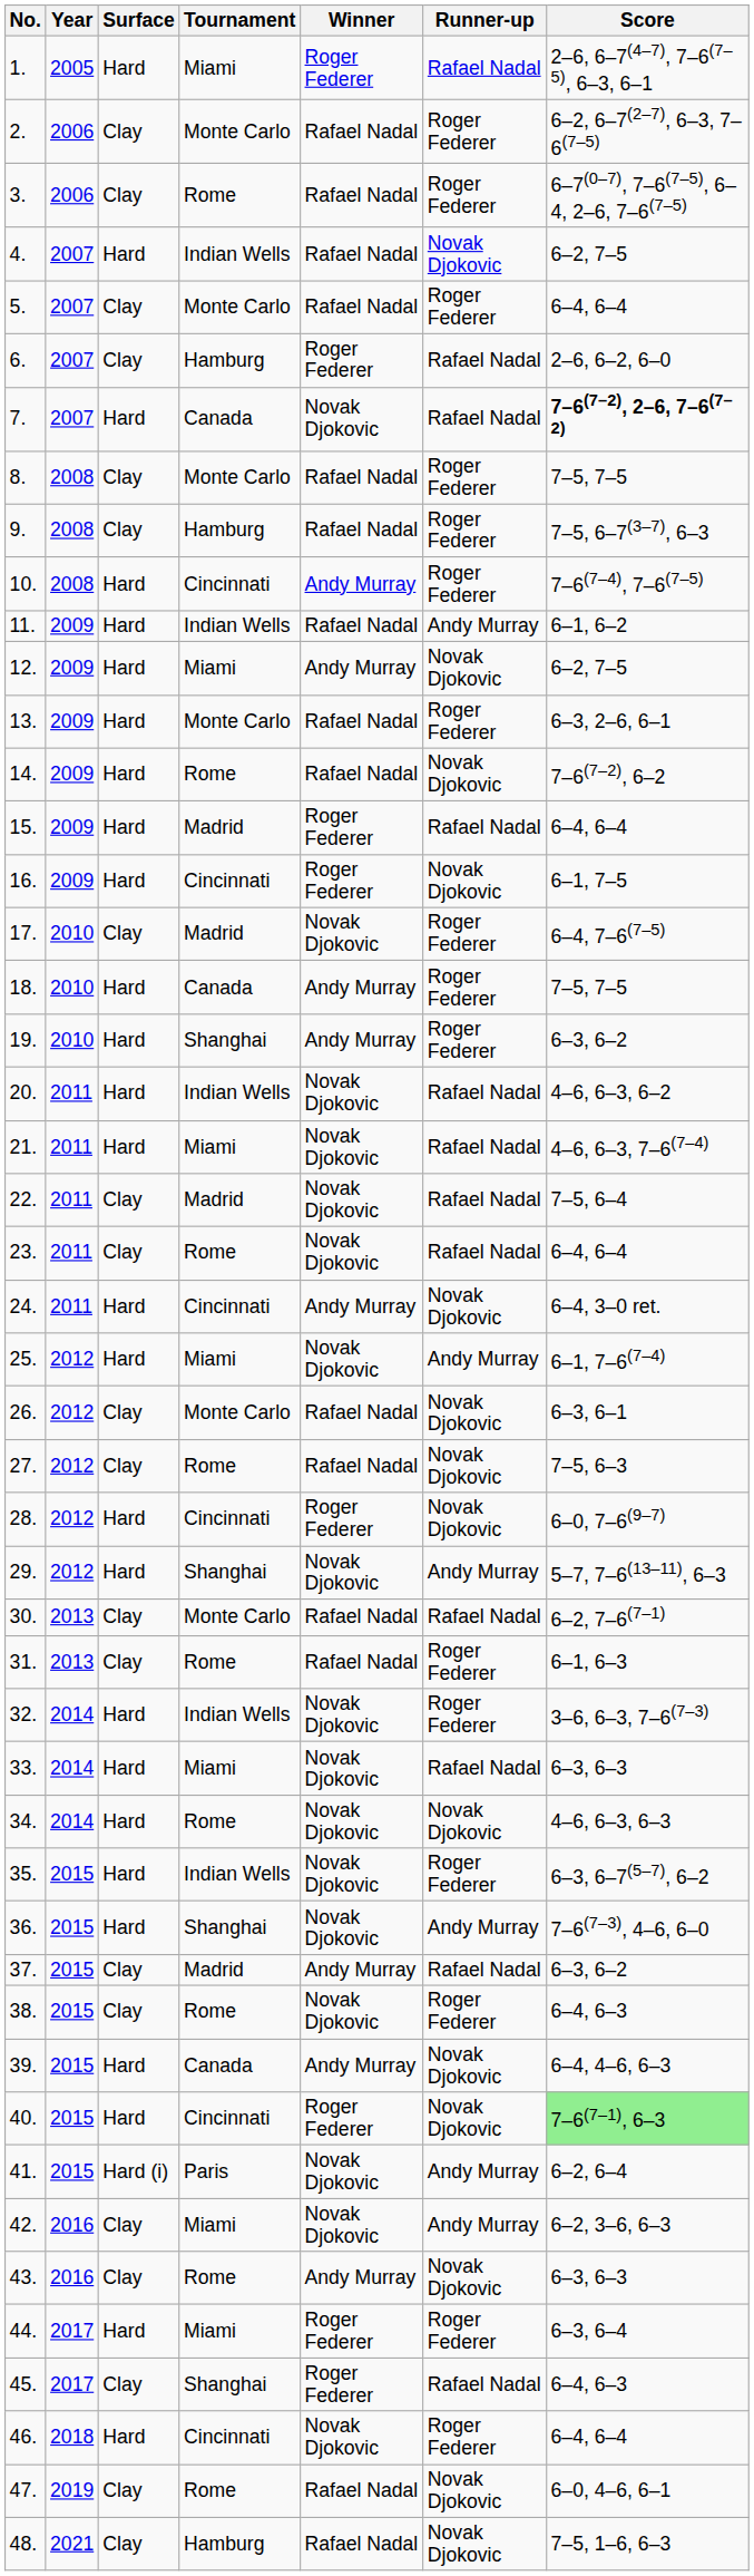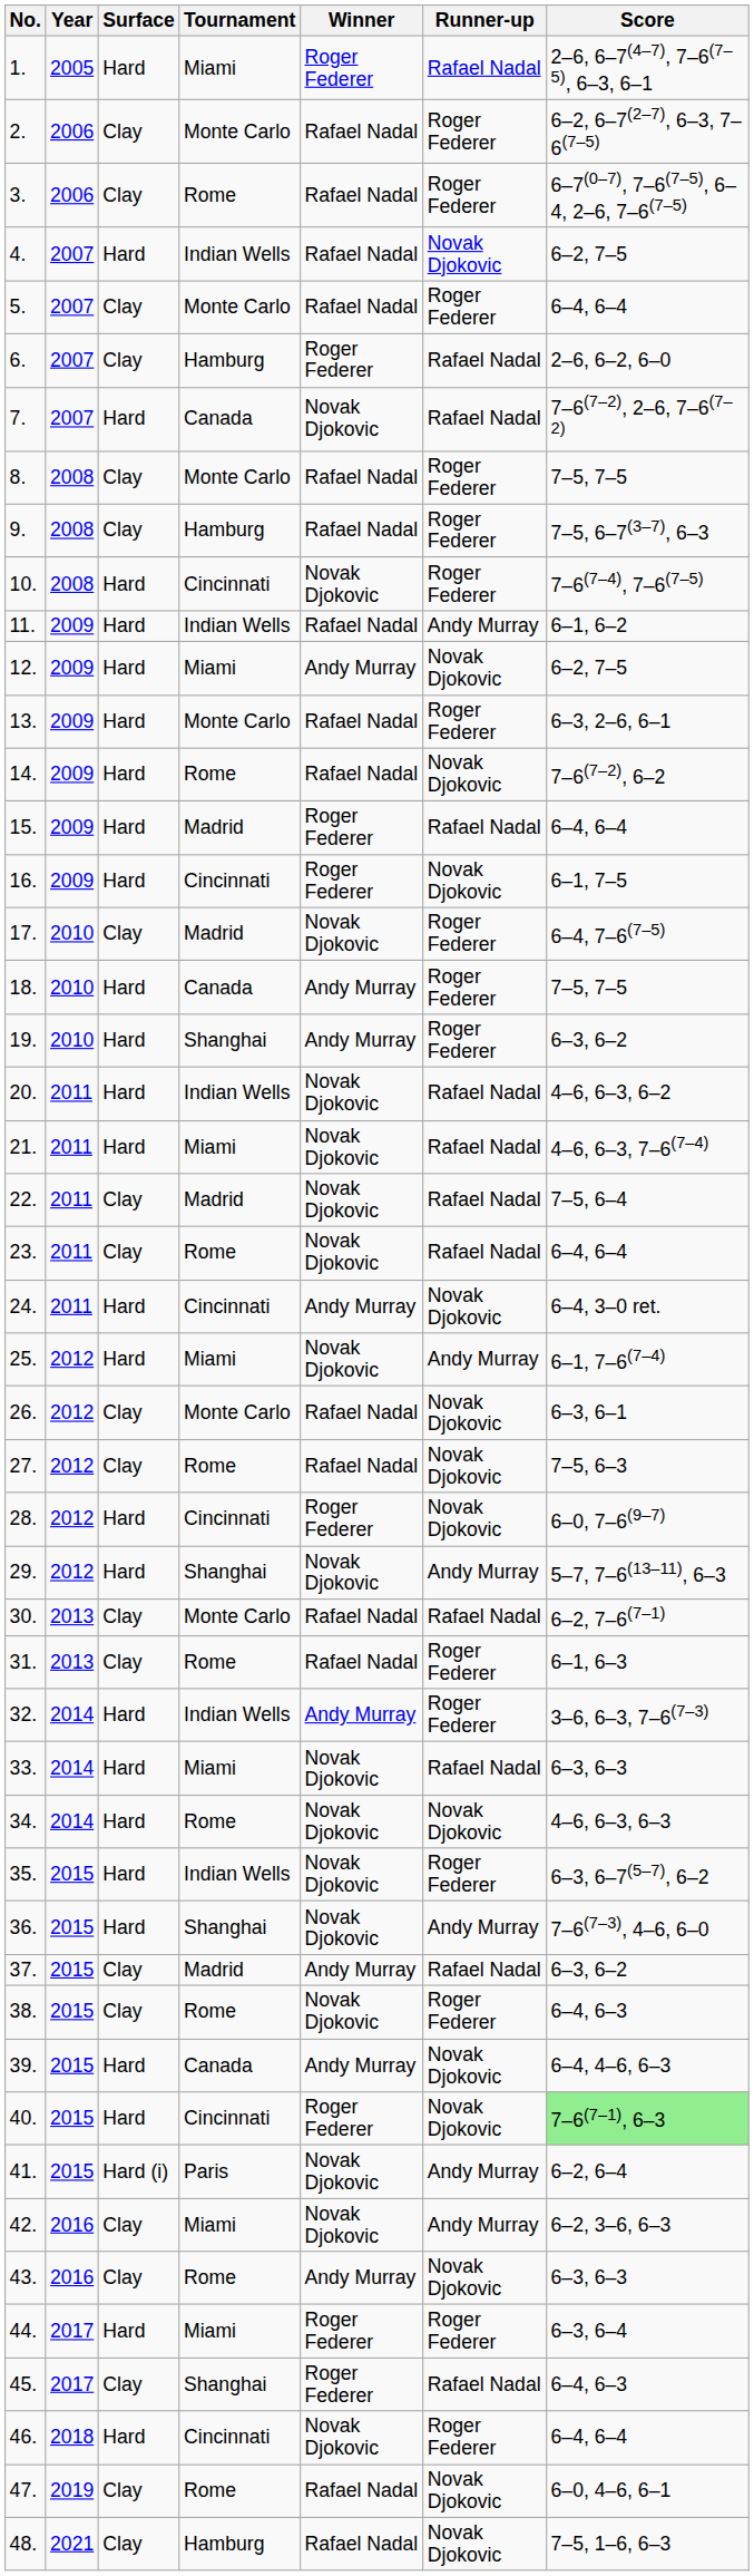7. | Score: bold -> normal
10. | Winner: Andy Murray -> Novak Djokovic
32. | Winner: Novak Djokovic -> Andy Murray
